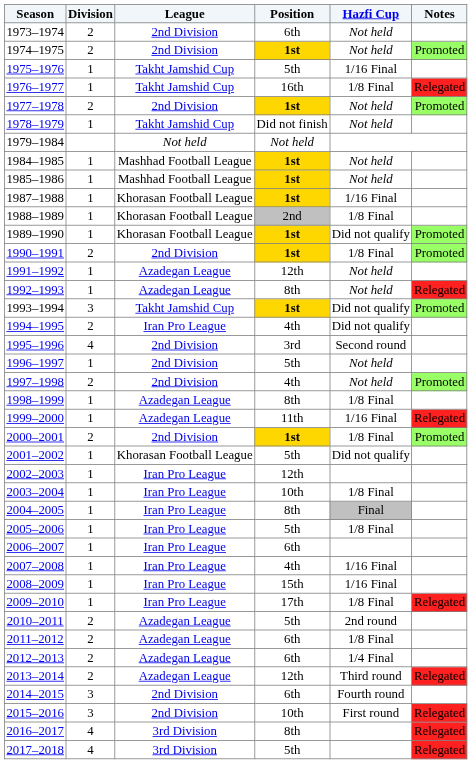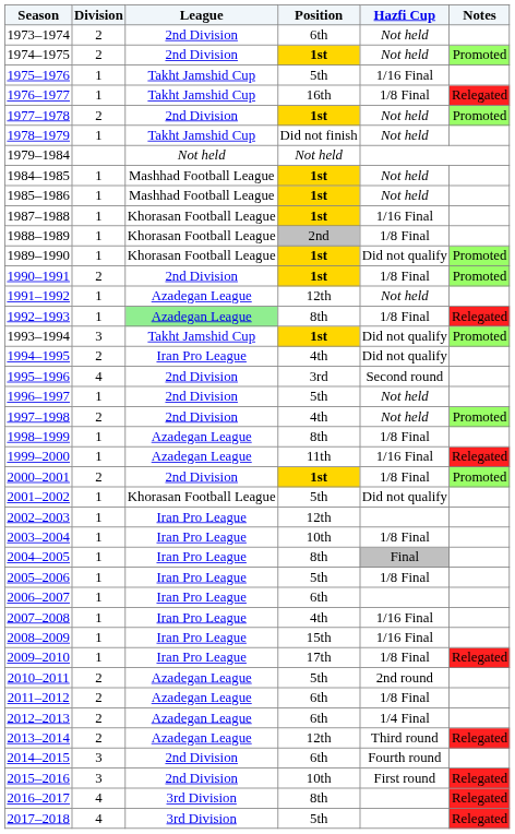1992–1993 | League: no background -> lightgreen background
1992–1993 | Hazfi Cup: Not held -> 1/8 Final
